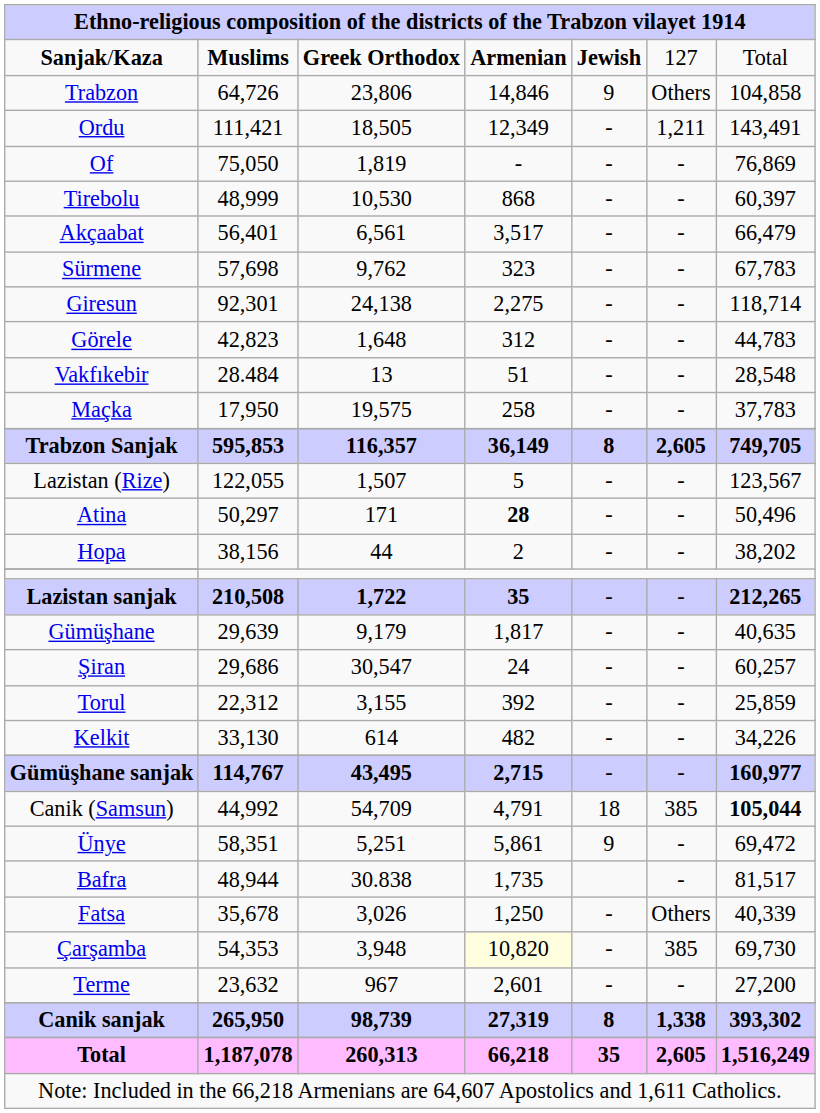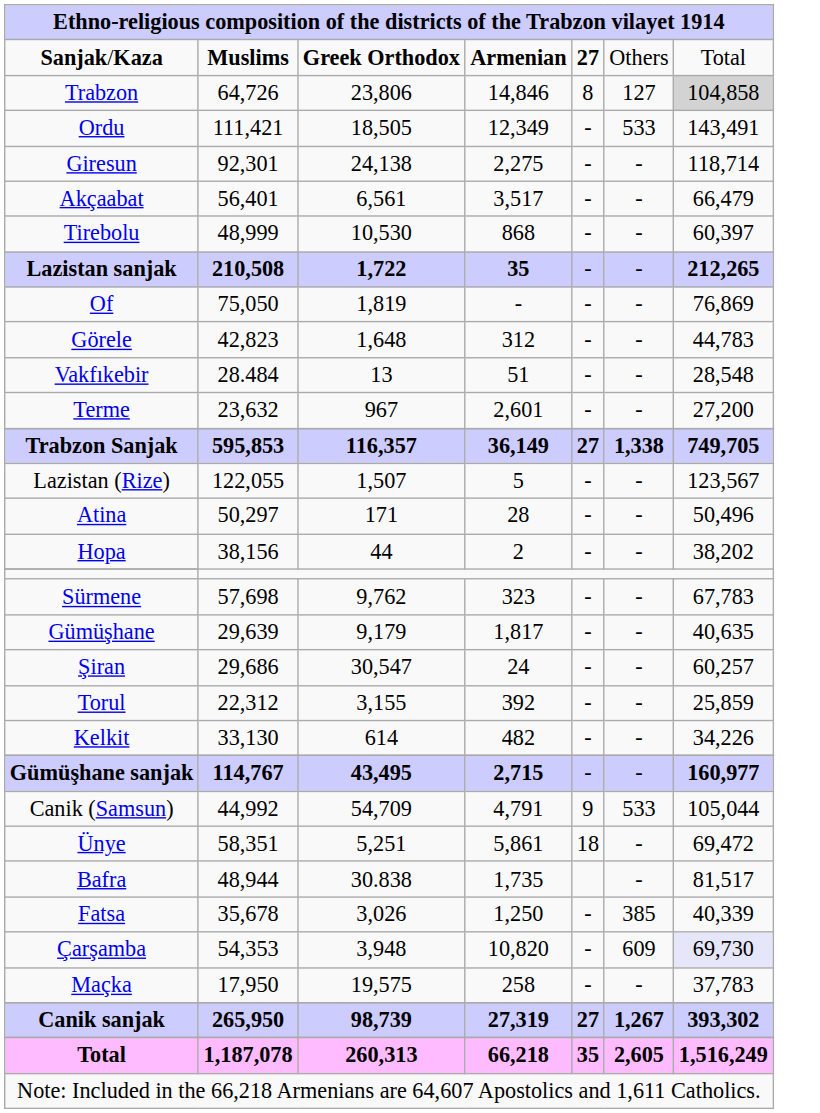Sanjak/Kaza | column 5: Jewish -> 27
Sanjak/Kaza | column 6: 127 -> Others
Trabzon | column 5: 9 -> 8
Trabzon | column 6: Others -> 127
Trabzon | column 7: no background -> lightgrey background
Ordu | column 6: 1,211 -> 533
rows swapped: Of <-> Giresun
rows swapped: Akçaabat <-> Tirebolu
rows swapped: Sürmene <-> Lazistan sanjak
rows swapped: Maçka <-> Terme
Trabzon Sanjak | column 5: 8 -> 27
Trabzon Sanjak | column 6: 2,605 -> 1,338
Atina | column 4: bold -> normal
Canik (Samsun) | column 5: 18 -> 9
Canik (Samsun) | column 6: 385 -> 533
Canik (Samsun) | column 7: bold -> normal
Ünye | column 5: 9 -> 18
Fatsa | column 6: Others -> 385
Çarşamba | column 4: lightyellow background -> no background
Çarşamba | column 6: 385 -> 609
Çarşamba | column 7: no background -> lavender background
Canik sanjak | column 5: 8 -> 27
Canik sanjak | column 6: 1,338 -> 1,267
